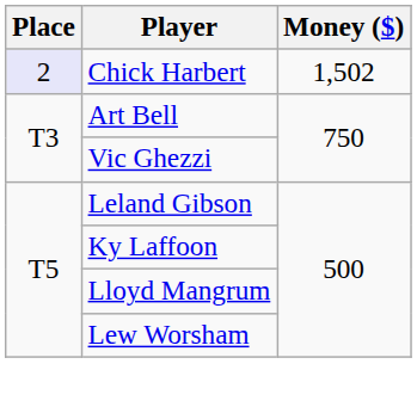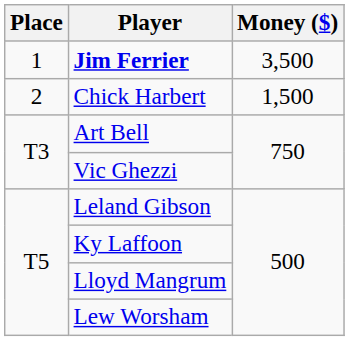+ row: 1 | Jim Ferrier | 3,500
Chick Harbert | Place: lavender background -> no background
Chick Harbert | Money ($): 1,502 -> 1,500
